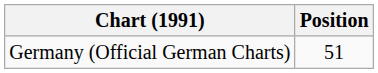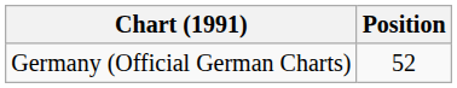Germany (Official German Charts) | Position: 51 -> 52
